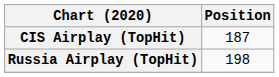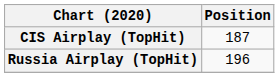Russia Airplay (TopHit) | Position: 198 -> 196
